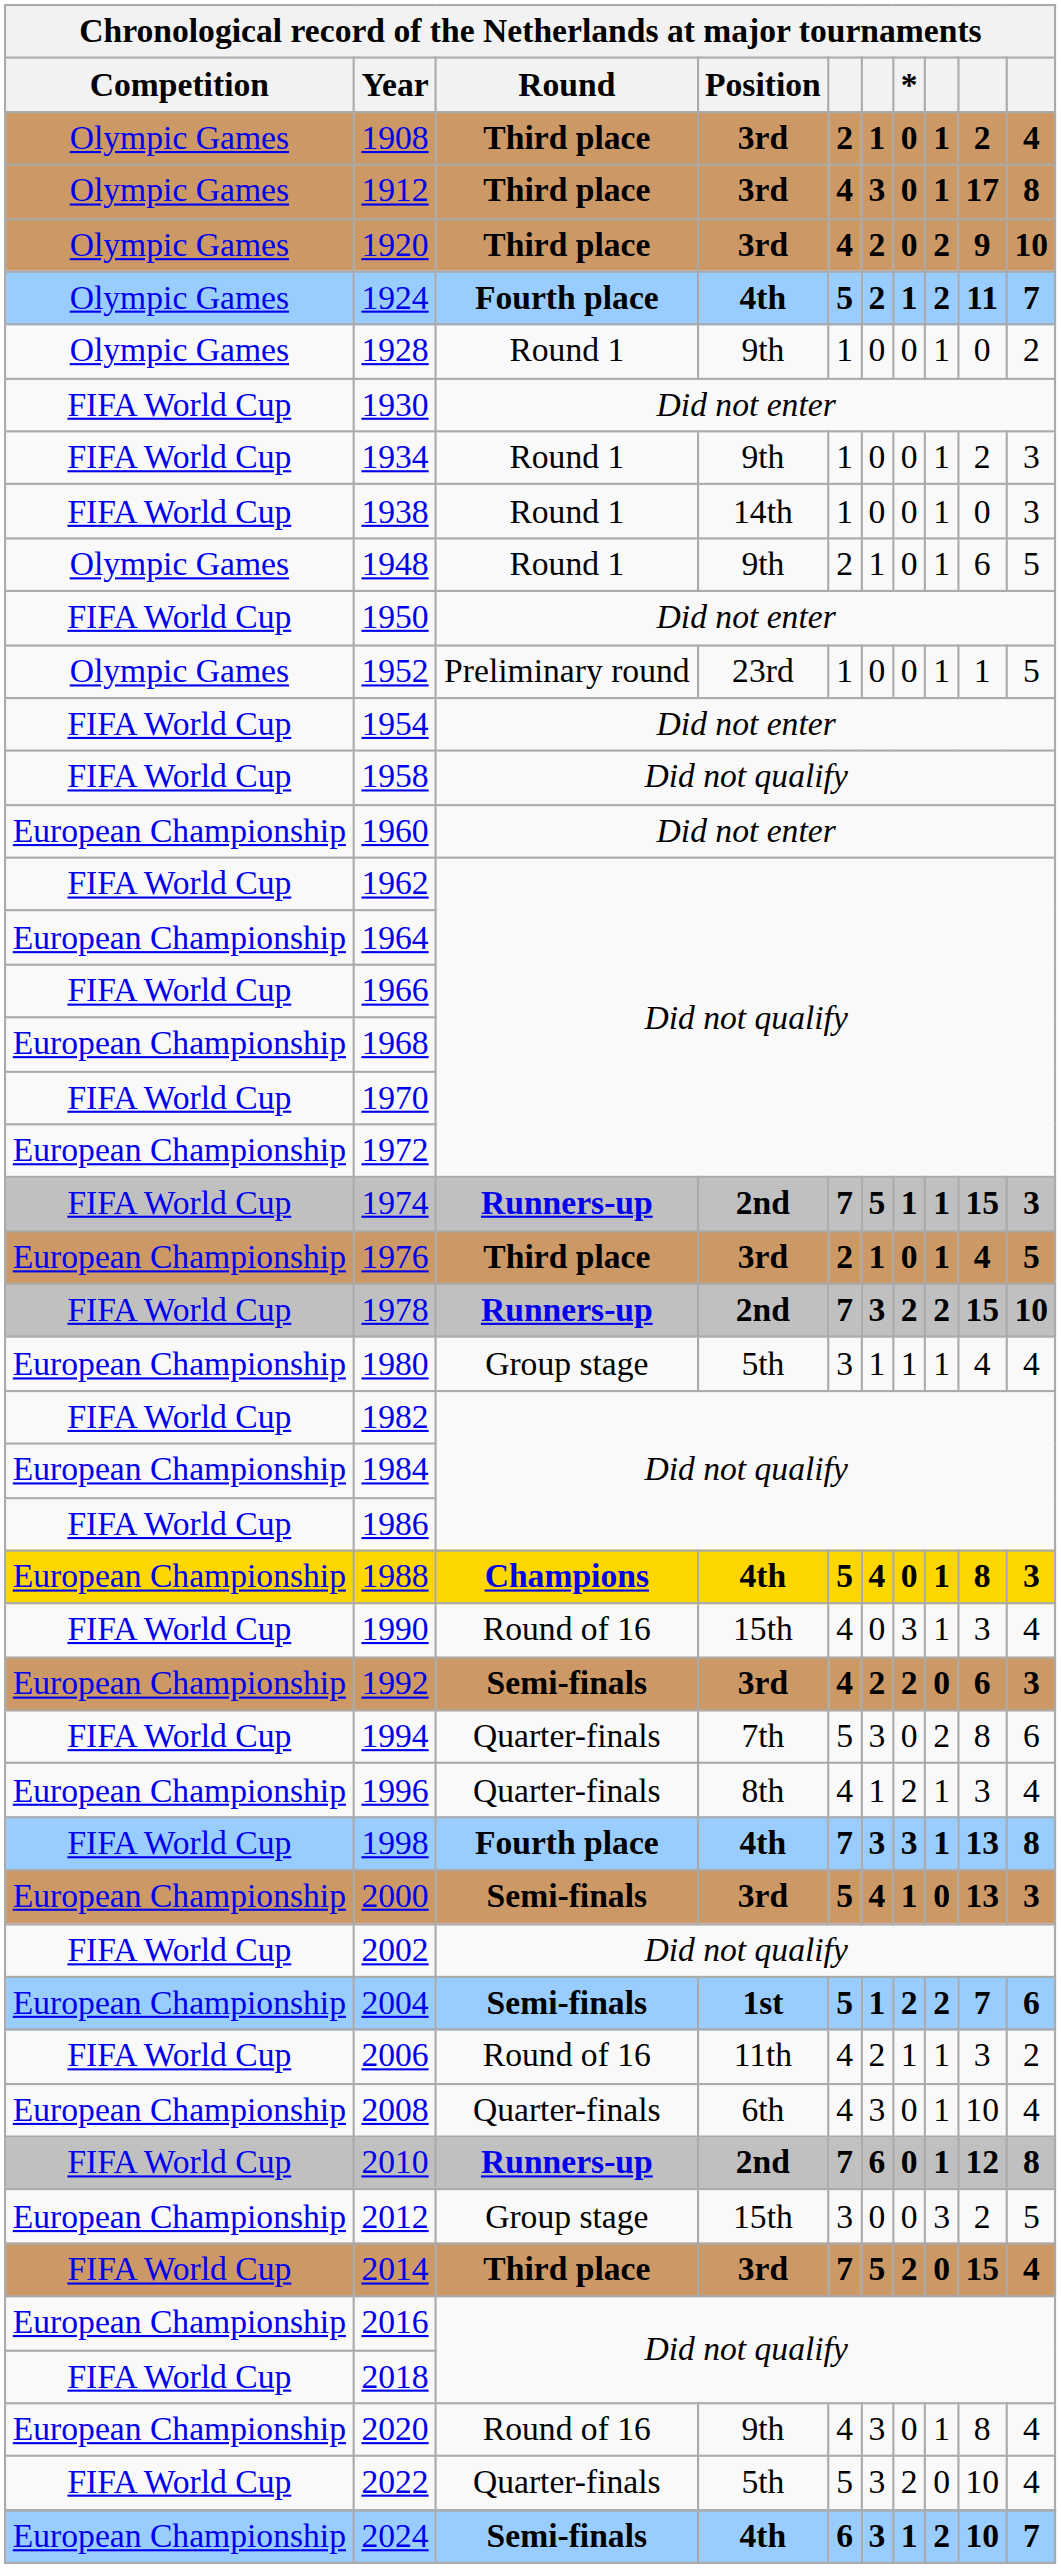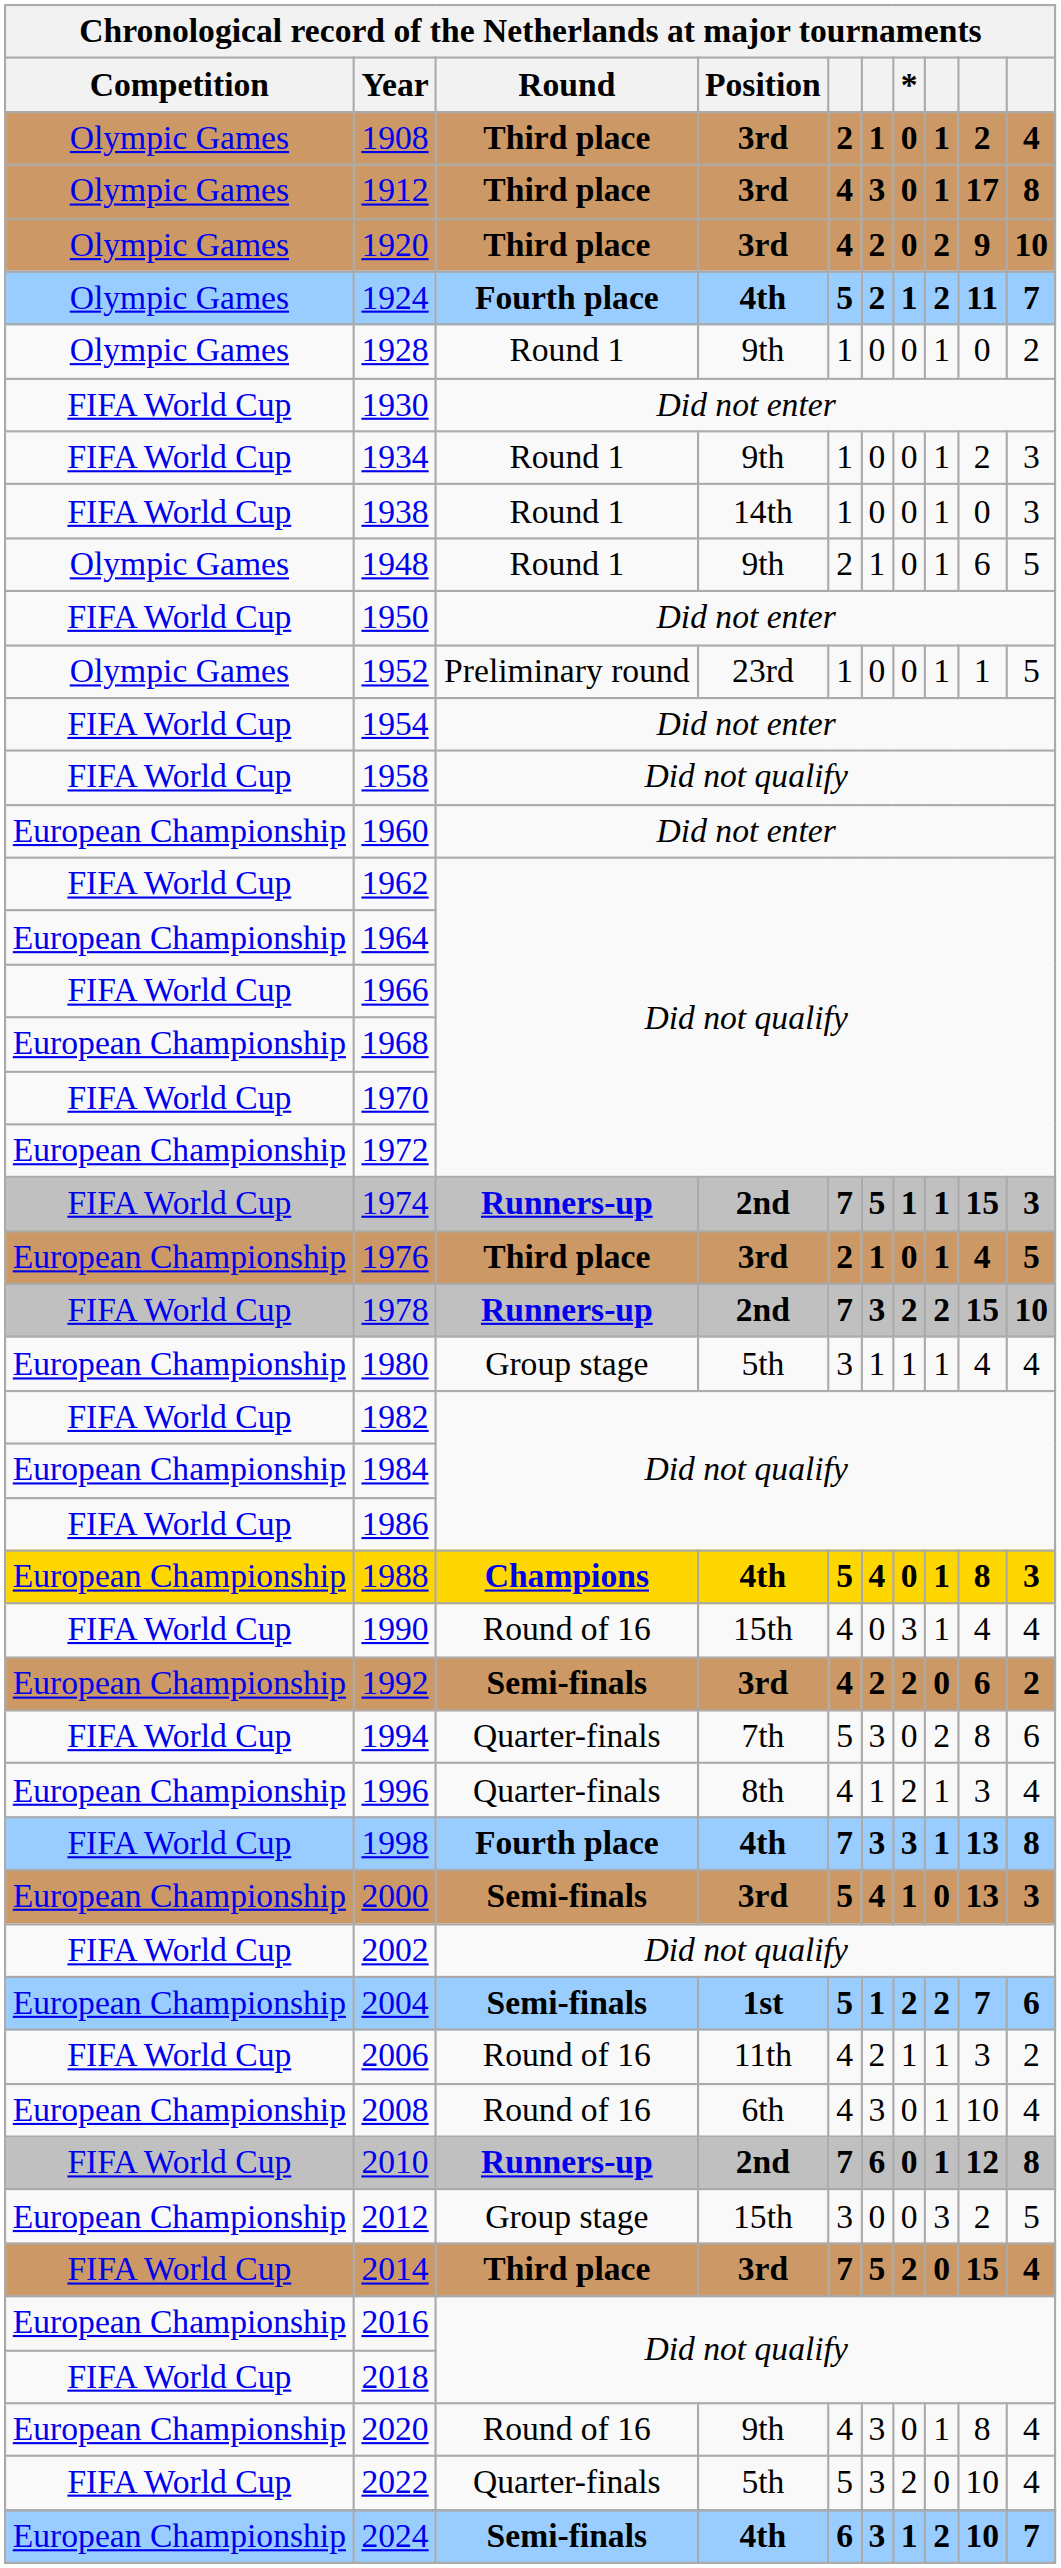1990 | column 9: 3 -> 4
1992 | column 10: 3 -> 2
2008 | Round: Quarter-finals -> Round of 16
